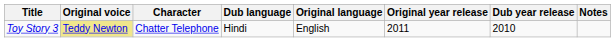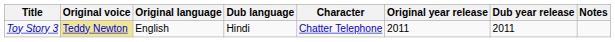columns swapped: Character <-> Original language
Toy Story 3 | Dub year release: 2010 -> 2011
